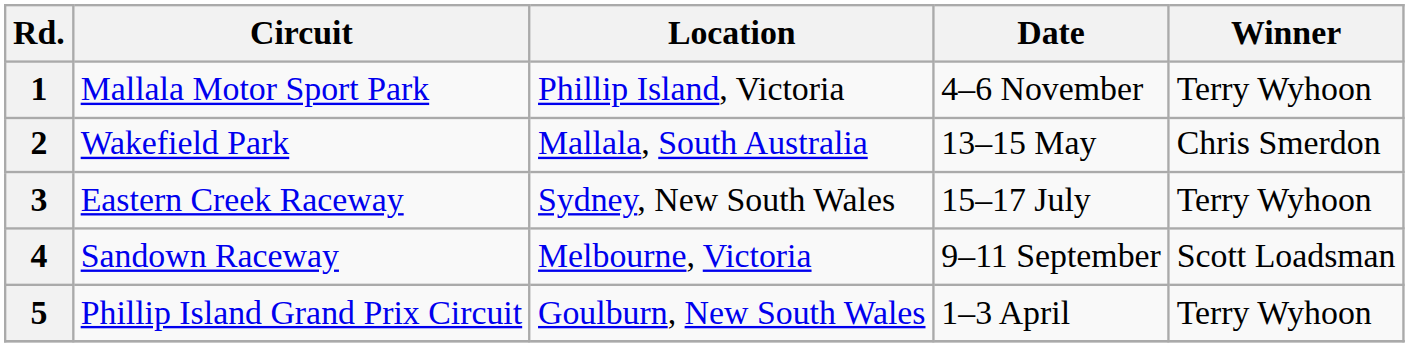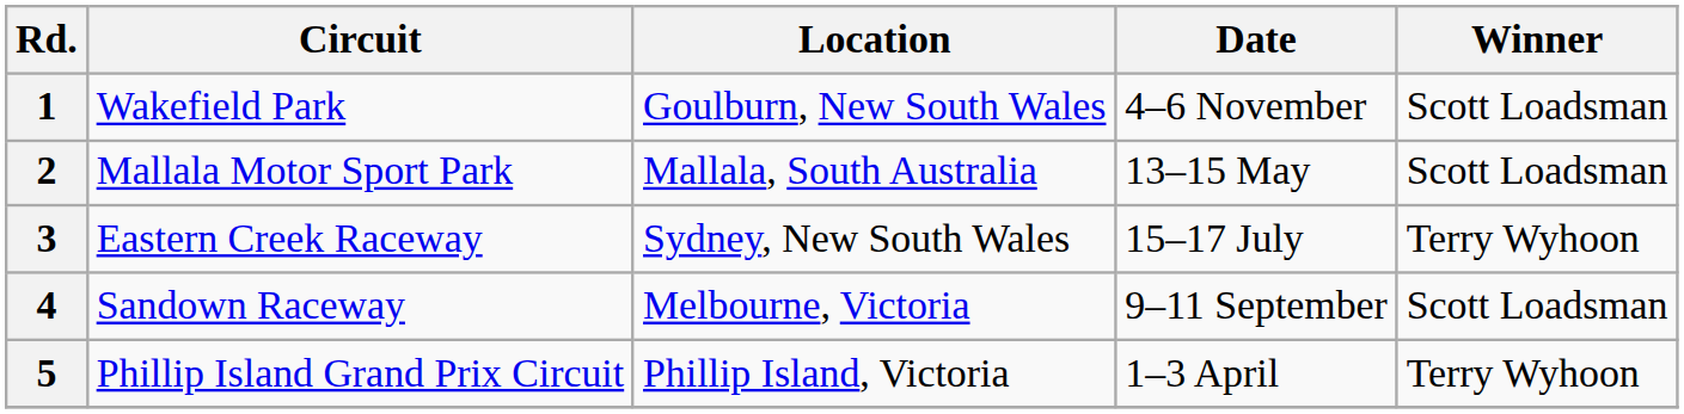1 | Circuit: Mallala Motor Sport Park -> Wakefield Park
1 | Location: Phillip Island, Victoria -> Goulburn, New South Wales
1 | Winner: Terry Wyhoon -> Scott Loadsman
2 | Circuit: Wakefield Park -> Mallala Motor Sport Park
2 | Winner: Chris Smerdon -> Scott Loadsman
5 | Location: Goulburn, New South Wales -> Phillip Island, Victoria
